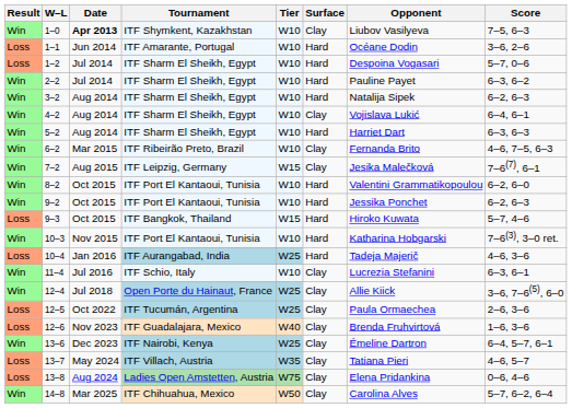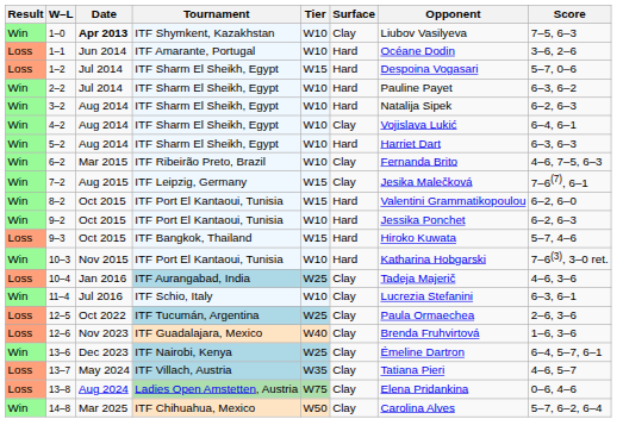1–2 | Tier: W10 -> W15
8–2 | Tier: W10 -> W15
10–4 | Surface: Hard -> Clay
- row: Win | 12–4 | Jul 2018 | Open Porte du Hainaut, France | W25 | Clay | Allie Kiick | 3–6, 7–6(5), 6–0
